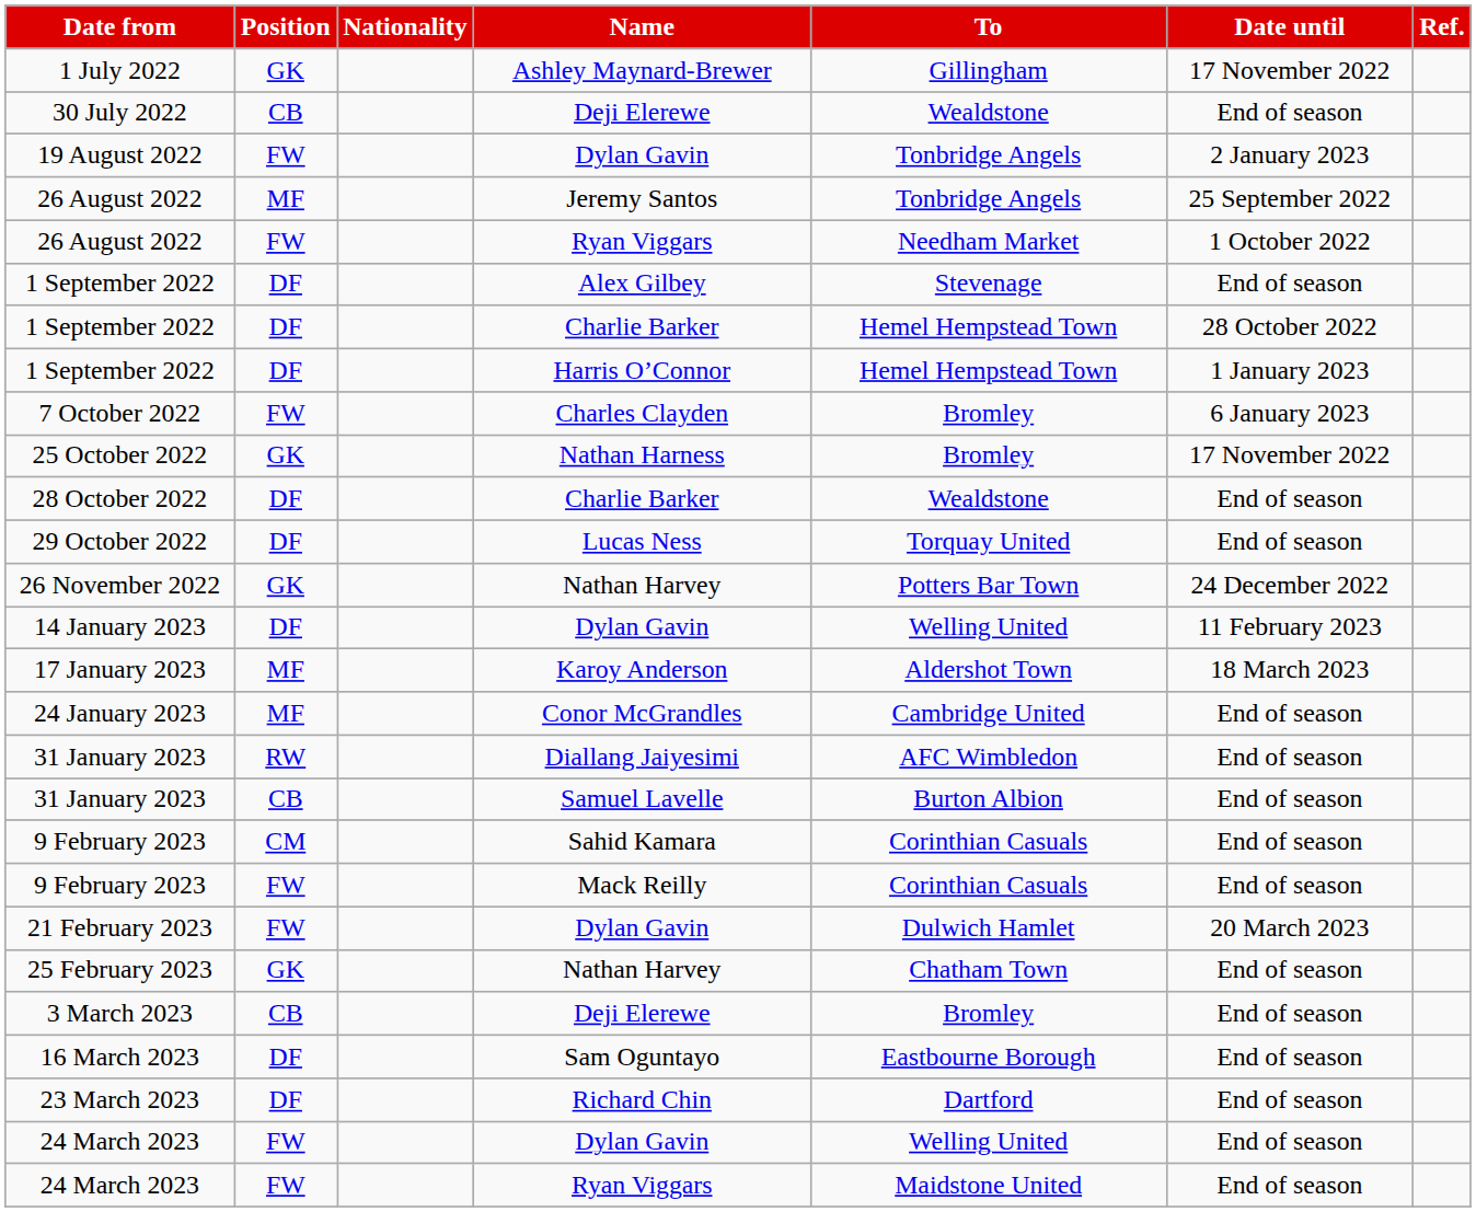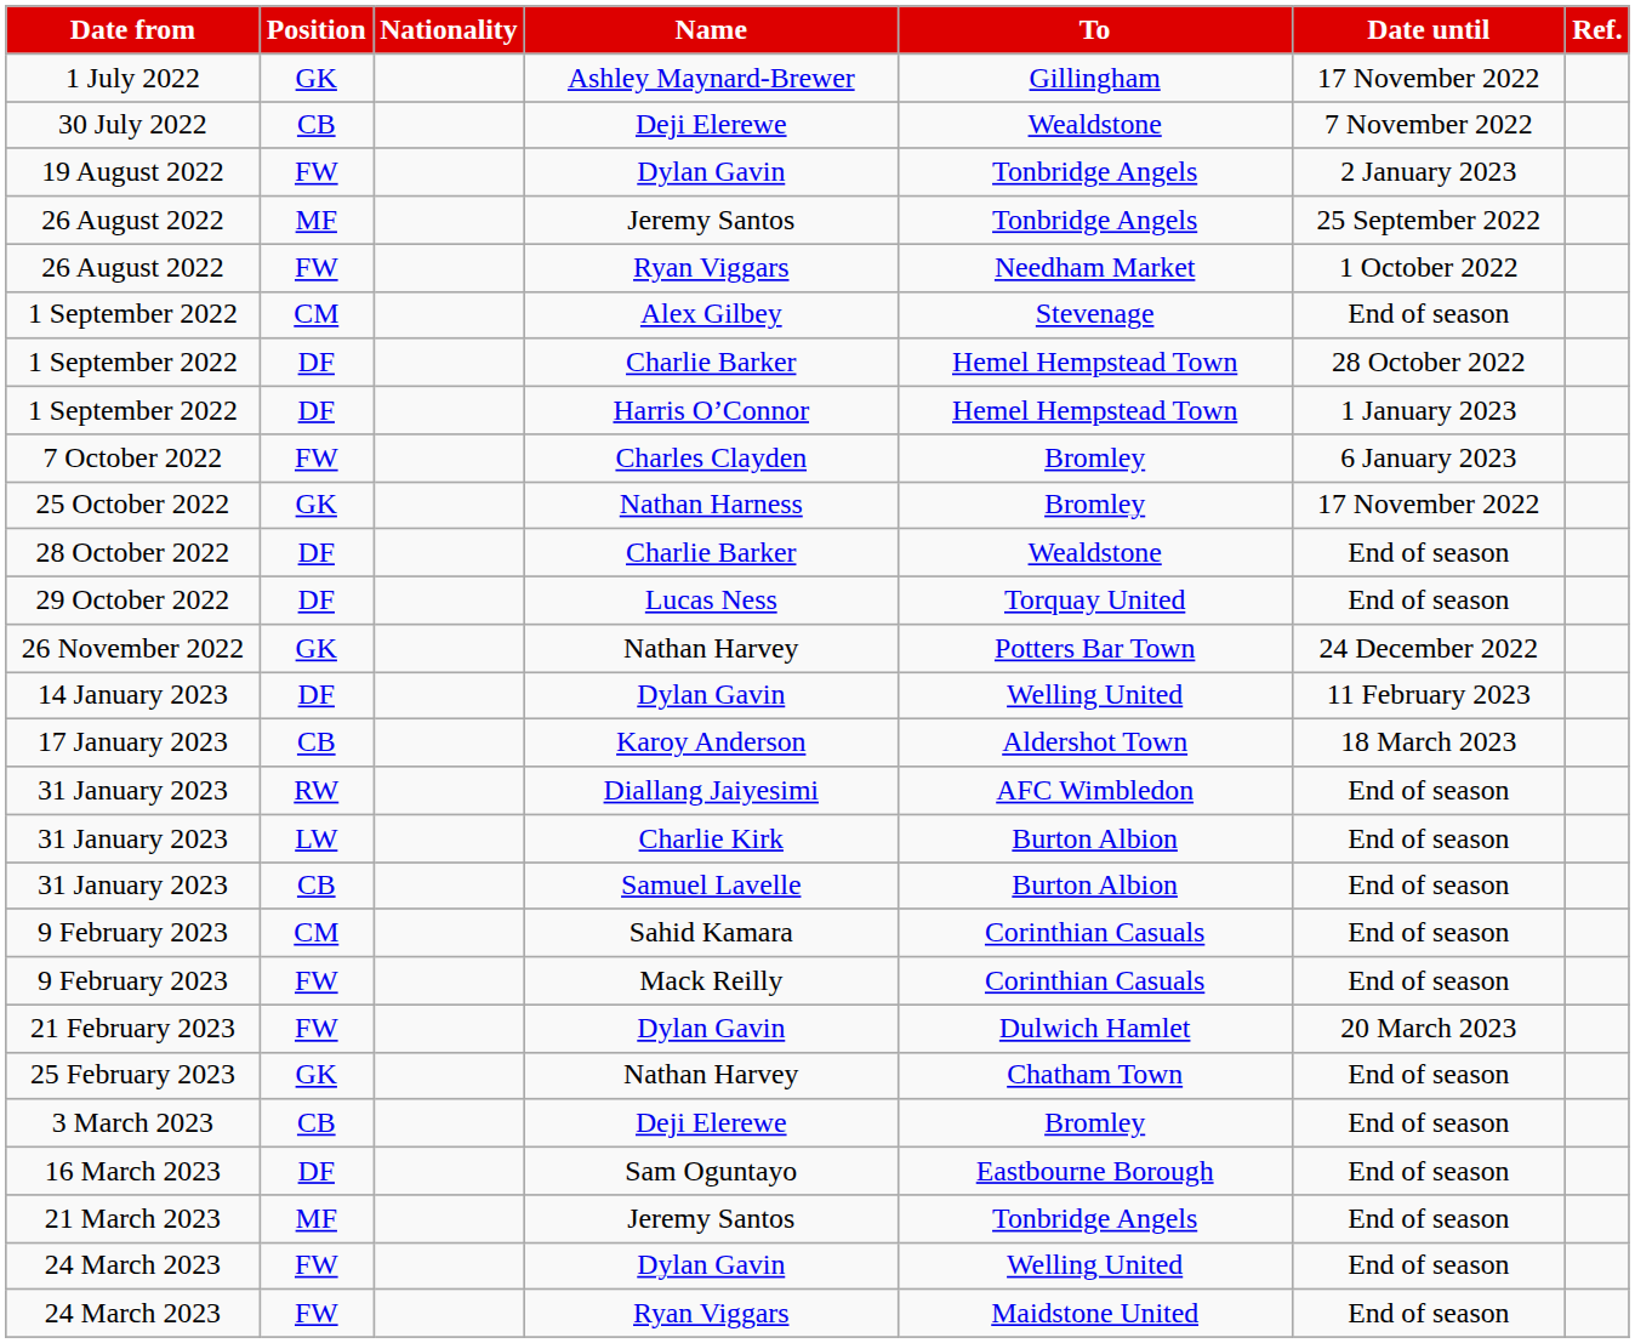30 July 2022 | Date until: End of season -> 7 November 2022
1 September 2022 / Alex Gilbey | Position: DF -> CM
17 January 2023 | Position: MF -> CB
- row: 24 January 2023 | MF | Conor McGrandles | Cambridge United | End of season
+ row: 31 January 2023 | LW | Charlie Kirk | Burton Albion | End of season
+ row: 21 March 2023 | MF | Jeremy Santos | Tonbridge Angels | End of season
- row: 23 March 2023 | DF | Richard Chin | Dartford | End of season
